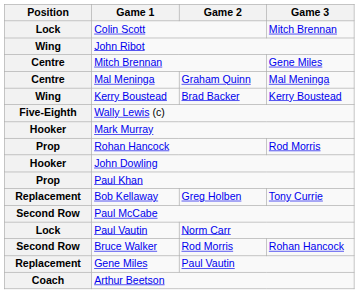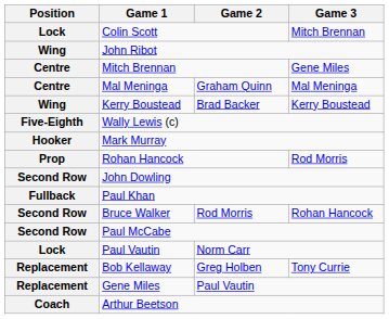John Dowling | Position: Hooker -> Second Row
Paul Khan | Position: Prop -> Fullback
rows swapped: Bruce Walker <-> Bob Kellaway
